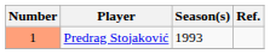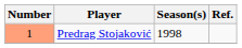Predrag Stojaković | Season(s): 1993 -> 1998
